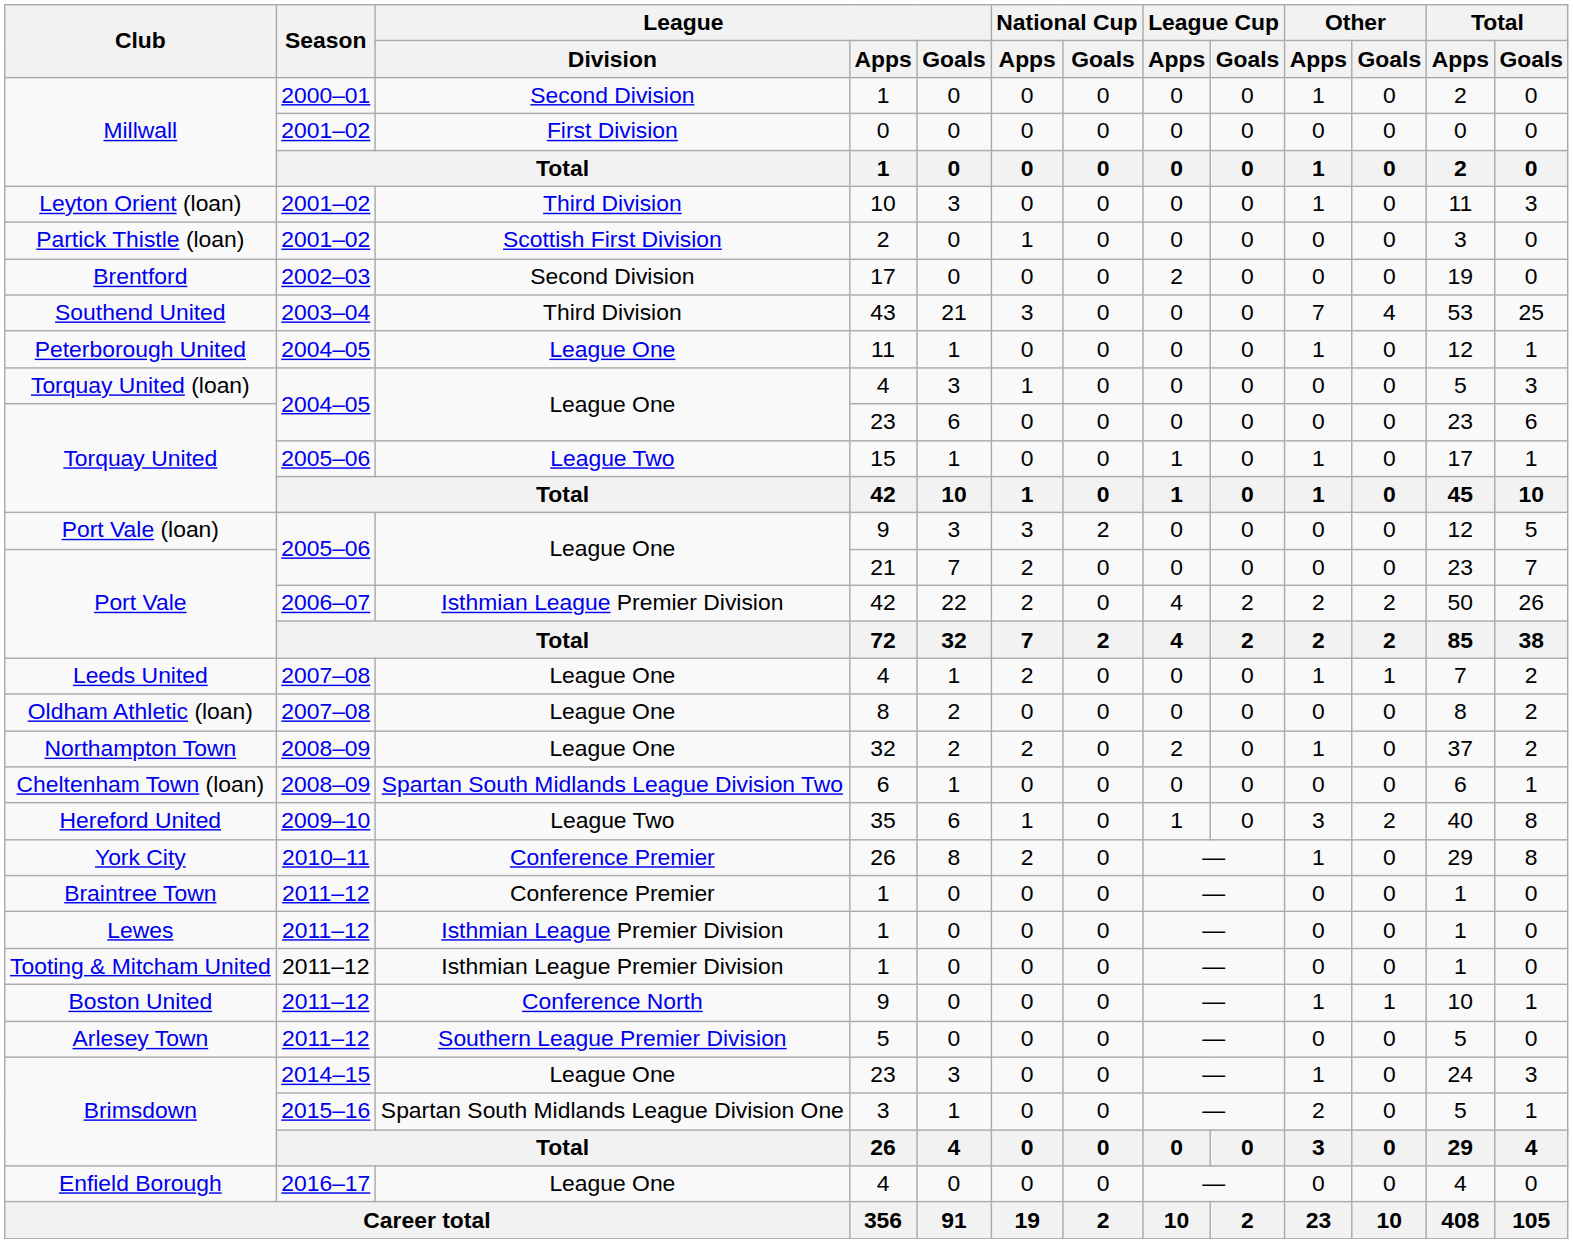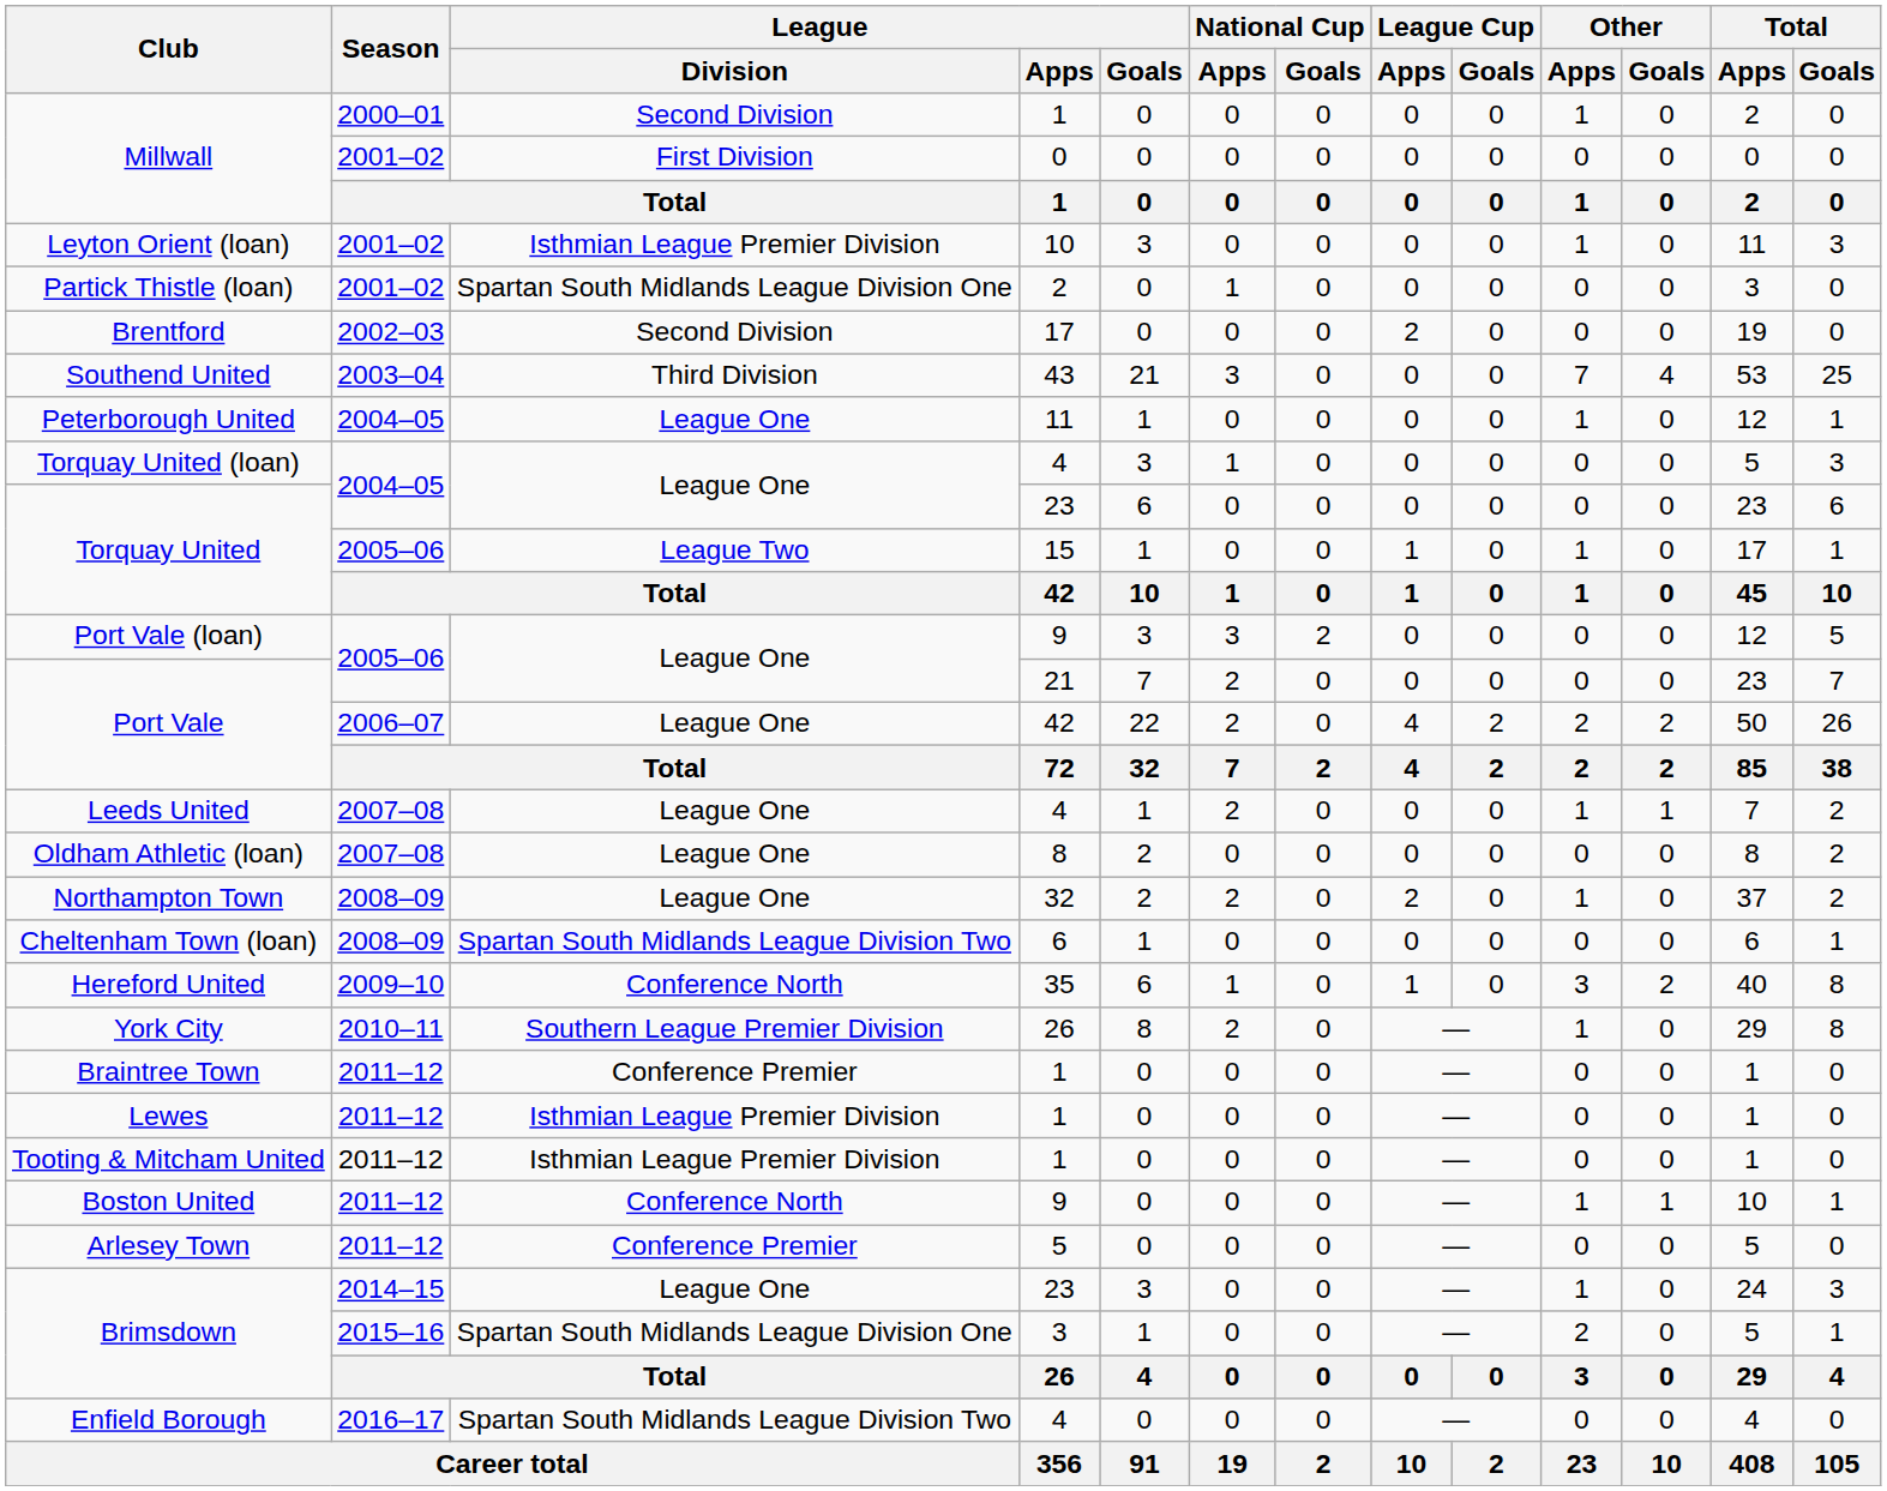Leyton Orient (loan) | League / Division: Third Division -> Isthmian League Premier Division
Partick Thistle (loan) | League / Division: Scottish First Division -> Spartan South Midlands League Division One
Port Vale / 42 | League / Division: Isthmian League Premier Division -> League One
Hereford United | League / Division: League Two -> Conference North
York City | League / Division: Conference Premier -> Southern League Premier Division
Arlesey Town | League / Division: Southern League Premier Division -> Conference Premier
Enfield Borough | League / Division: League One -> Spartan South Midlands League Division Two
